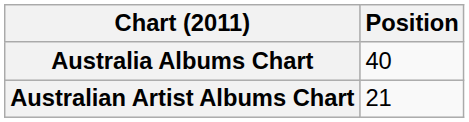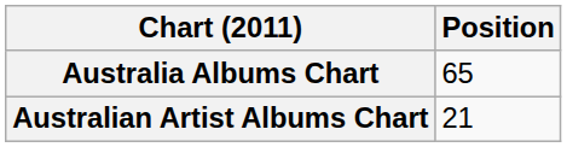Australia Albums Chart | Position: 40 -> 65
